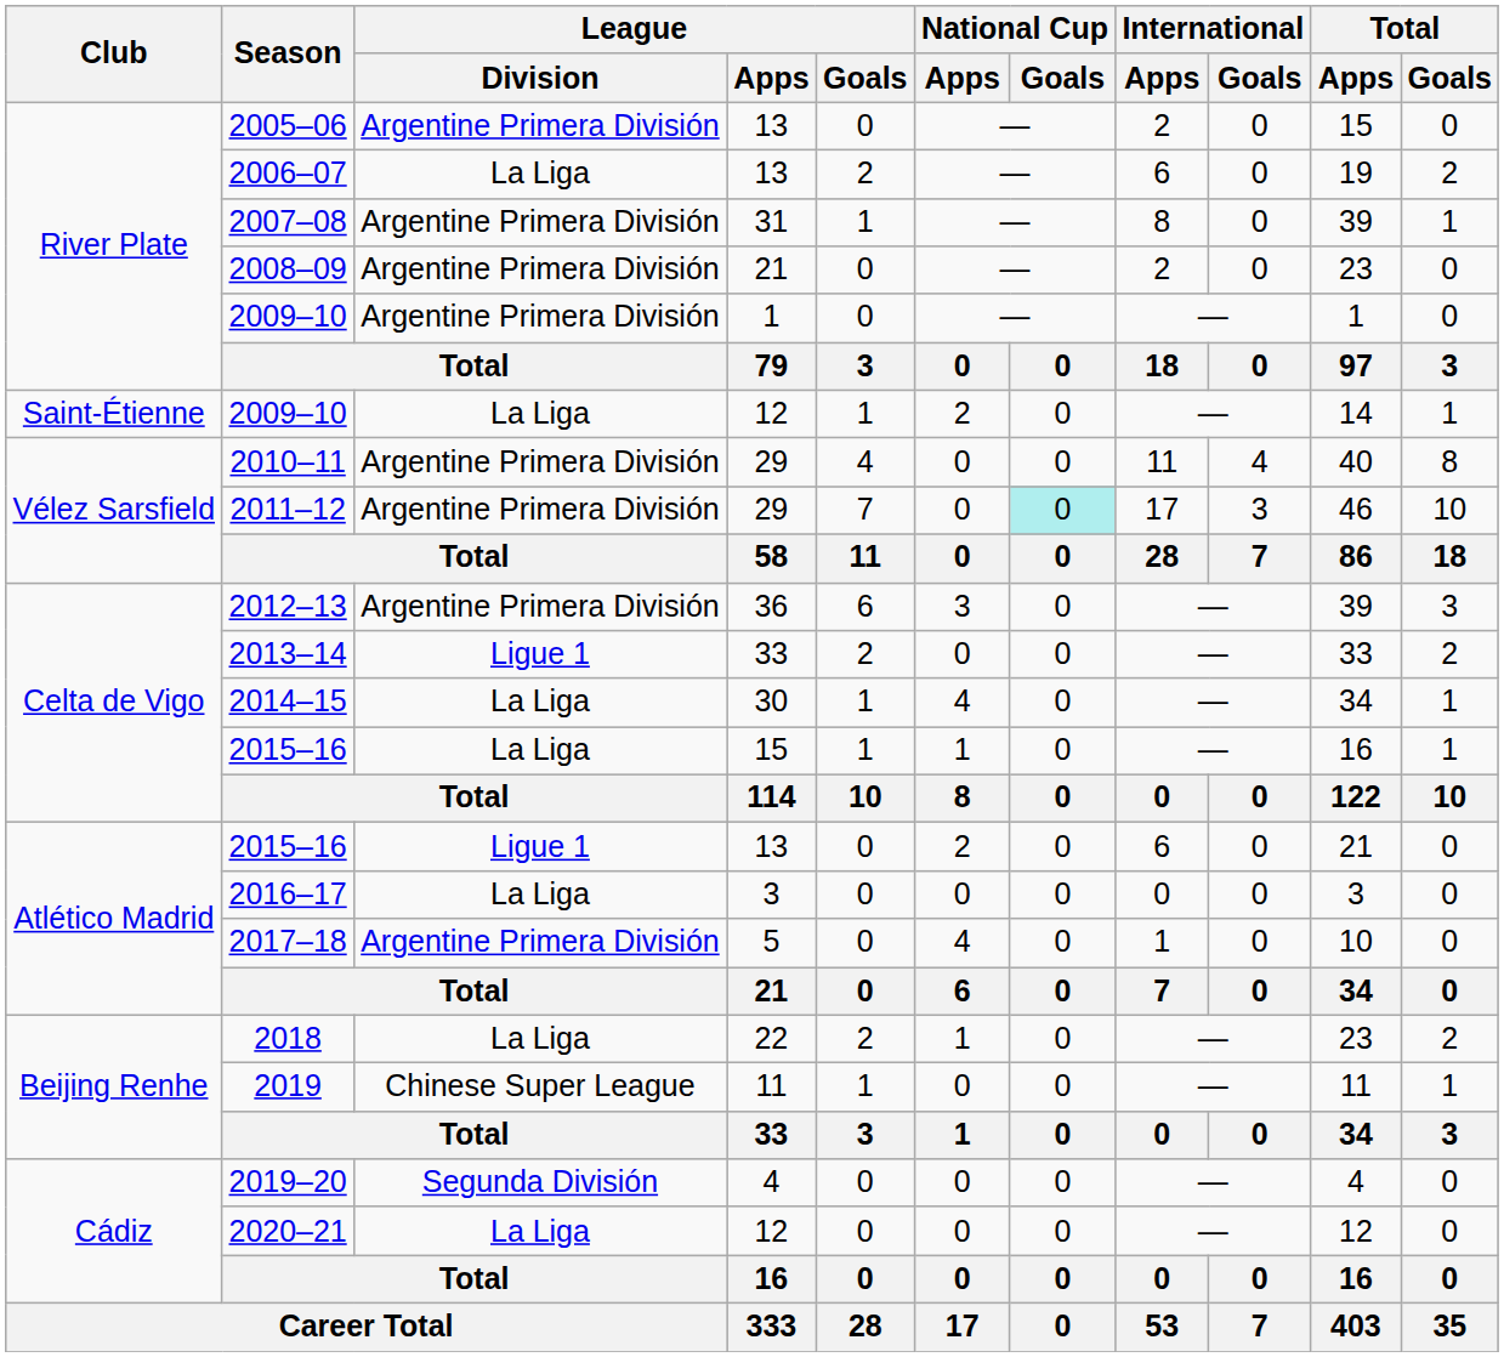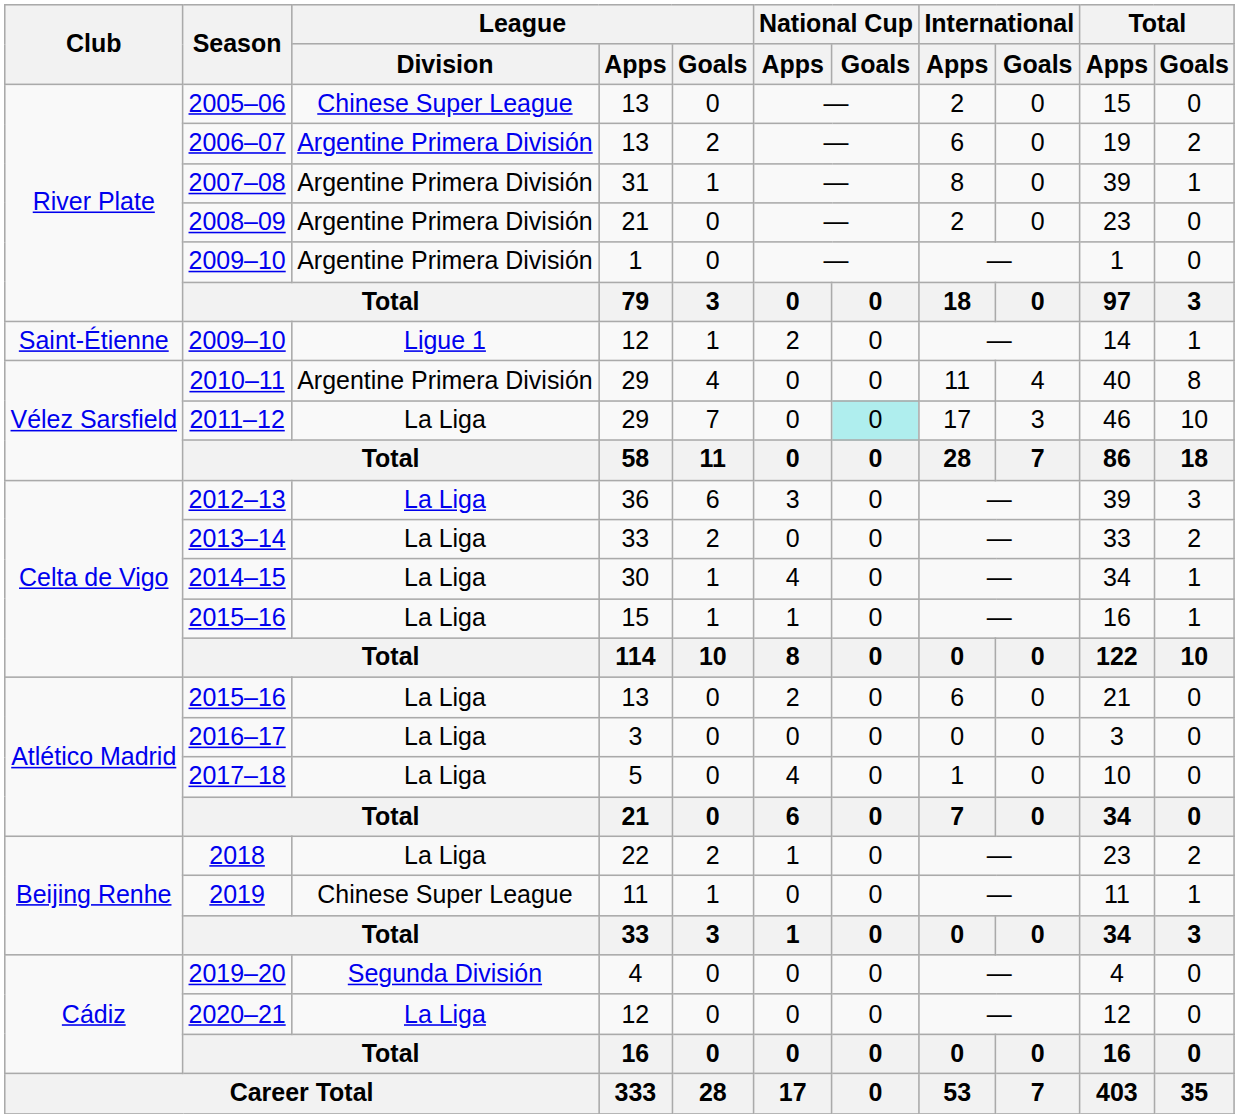2005–06 | League / Division: Argentine Primera División -> Chinese Super League
2006–07 | League / Division: La Liga -> Argentine Primera División
2009–10 / 12 | League / Division: La Liga -> Ligue 1
2011–12 | League / Division: Argentine Primera División -> La Liga
2012–13 | League / Division: Argentine Primera División -> La Liga
2013–14 | League / Division: Ligue 1 -> La Liga
2015–16 / 13 | League / Division: Ligue 1 -> La Liga
2017–18 | League / Division: Argentine Primera División -> La Liga
